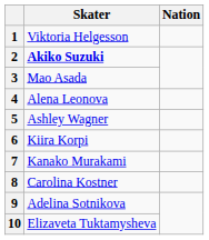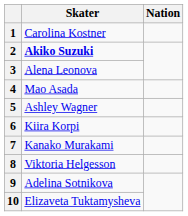1 | Skater: Viktoria Helgesson -> Carolina Kostner
3 | Skater: Mao Asada -> Alena Leonova
4 | Skater: Alena Leonova -> Mao Asada
8 | Skater: Carolina Kostner -> Viktoria Helgesson
